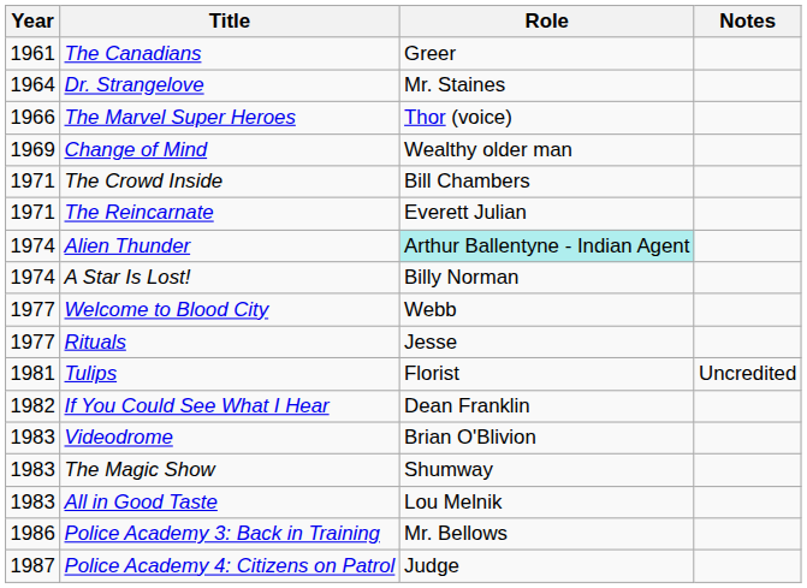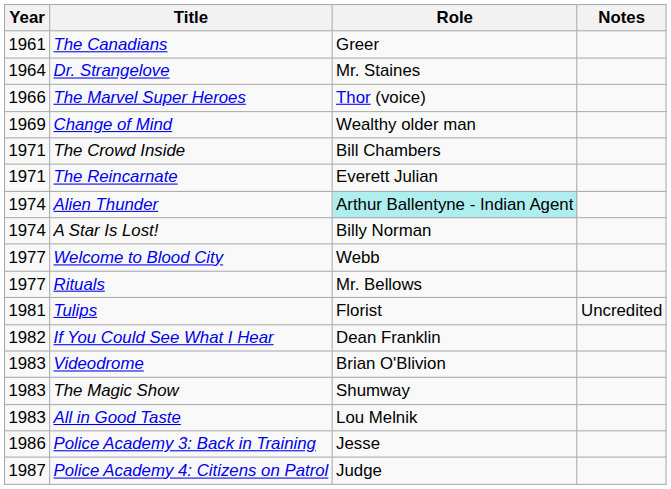Rituals | Role: Jesse -> Mr. Bellows
Police Academy 3: Back in Training | Role: Mr. Bellows -> Jesse
